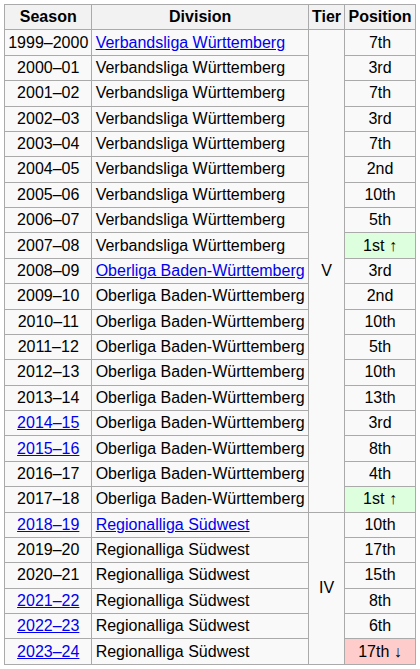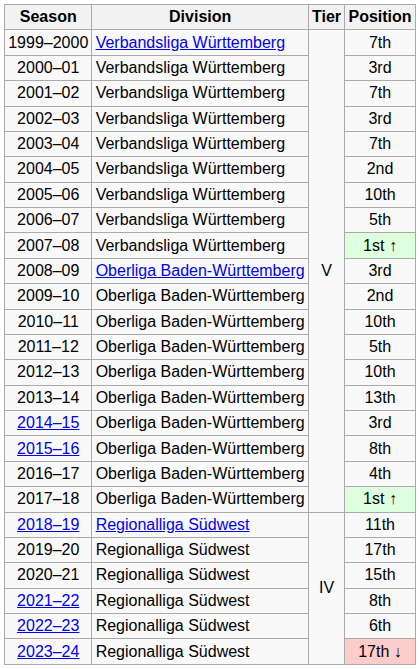2018–19 | Position: 10th -> 11th
